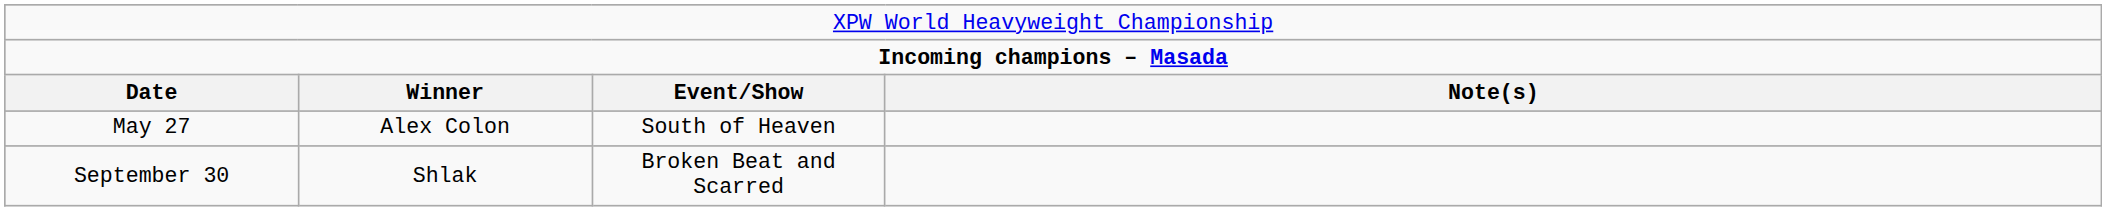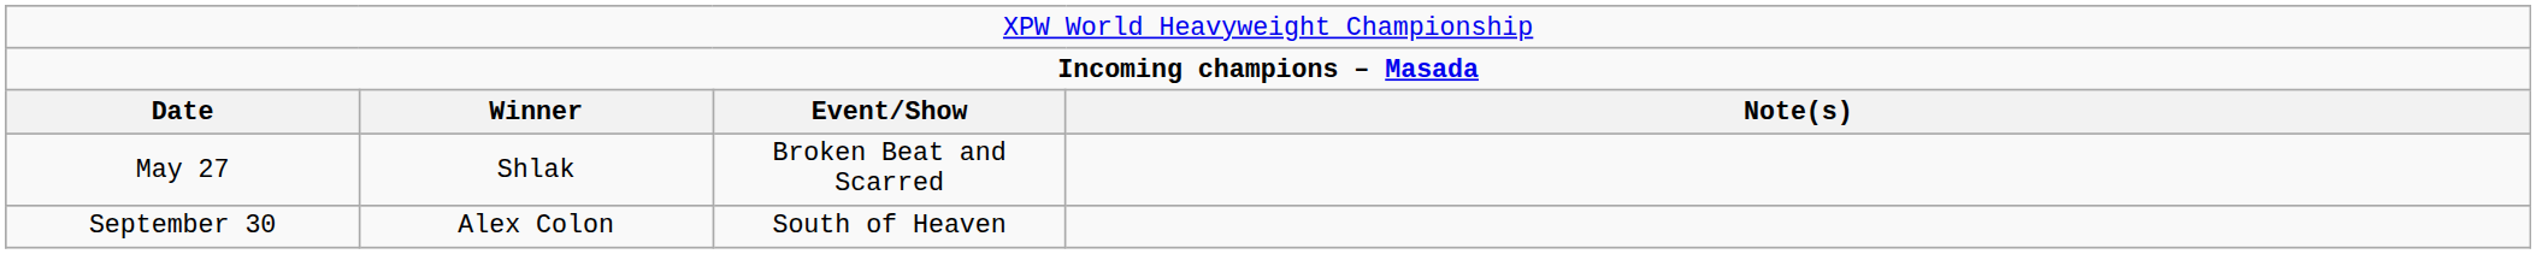May 27 | column 2: Alex Colon -> Shlak
May 27 | column 3: South of Heaven -> Broken Beat and Scarred
September 30 | column 2: Shlak -> Alex Colon
September 30 | column 3: Broken Beat and Scarred -> South of Heaven
